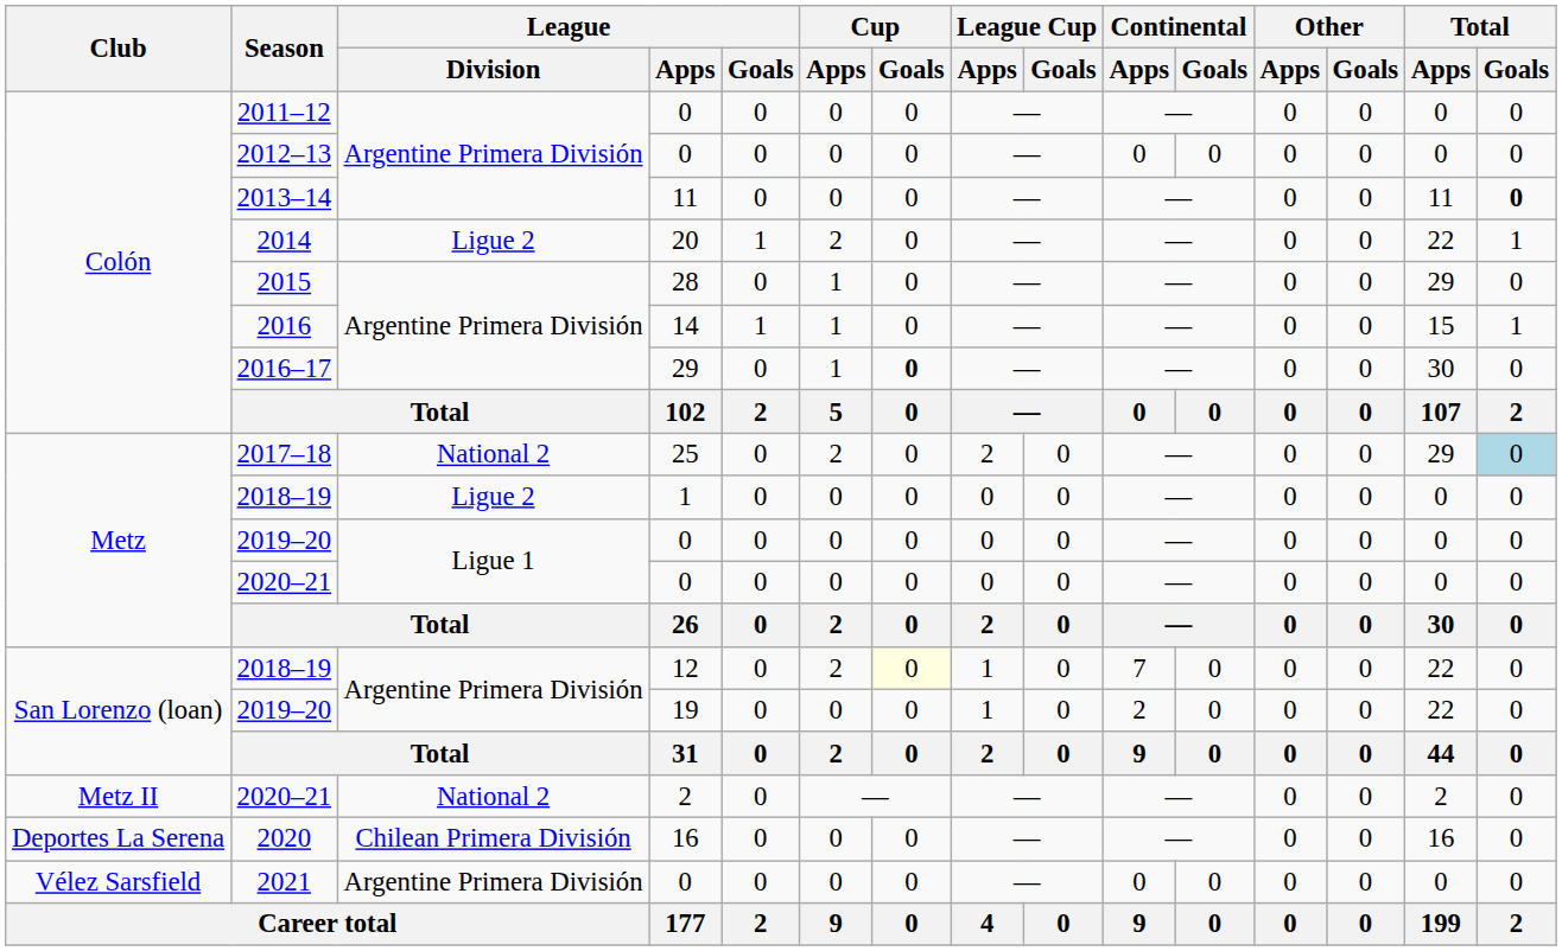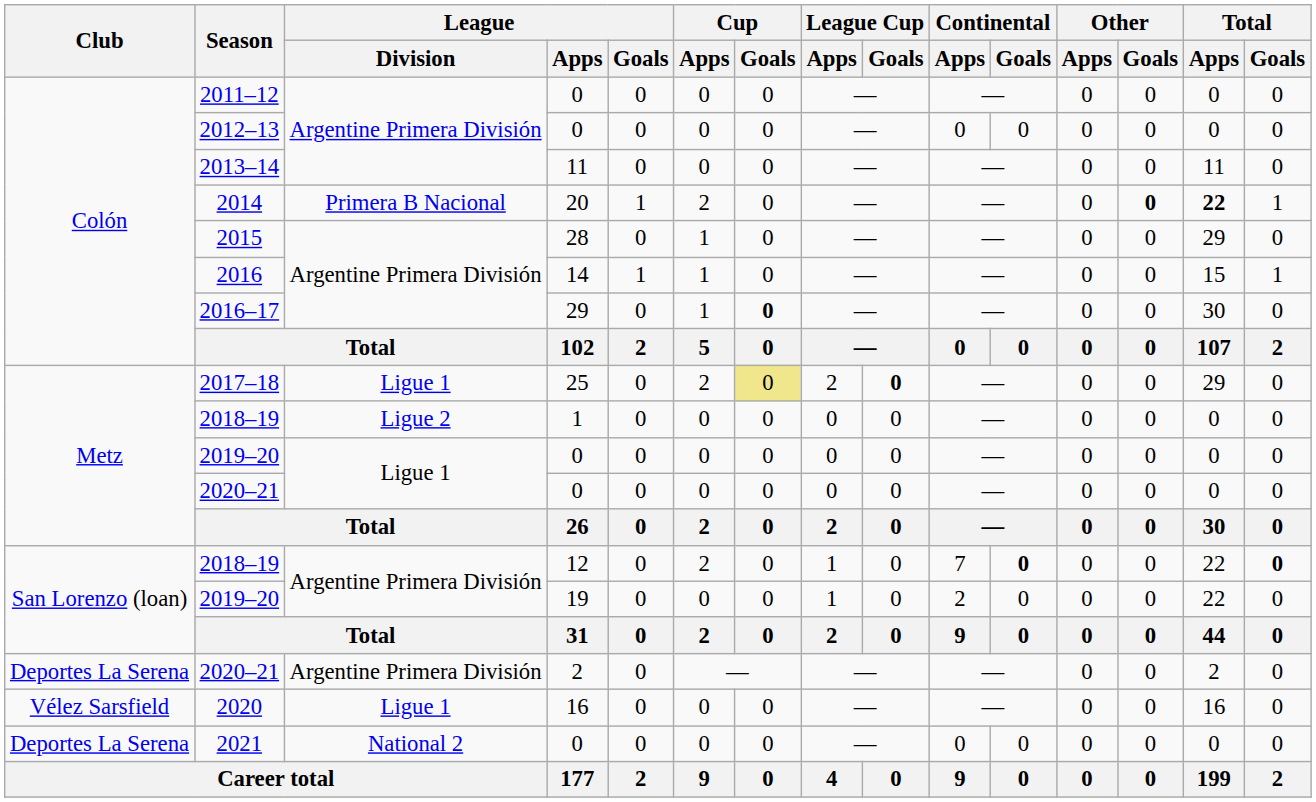2013–14 | Total / Goals: bold -> normal
2014 | League / Division: Ligue 2 -> Primera B Nacional
2014 | Other / Goals: normal -> bold
2014 | Total / Apps: normal -> bold
2017–18 | League / Division: National 2 -> Ligue 1
2017–18 | Cup / Goals: no background -> khaki background
2017–18 | League Cup / Goals: normal -> bold
2017–18 | Total / Goals: lightblue background -> no background
2018–19 / 12 | Cup / Goals: lightyellow background -> no background
2018–19 / 12 | Continental / Goals: normal -> bold
2018–19 / 12 | Total / Goals: normal -> bold
2020–21 / 2 | Club: Metz II -> Deportes La Serena
2020–21 / 2 | League / Division: National 2 -> Argentine Primera División
2020 | Club: Deportes La Serena -> Vélez Sarsfield
2020 | League / Division: Chilean Primera División -> Ligue 1
2021 | Club: Vélez Sarsfield -> Deportes La Serena
2021 | League / Division: Argentine Primera División -> National 2
